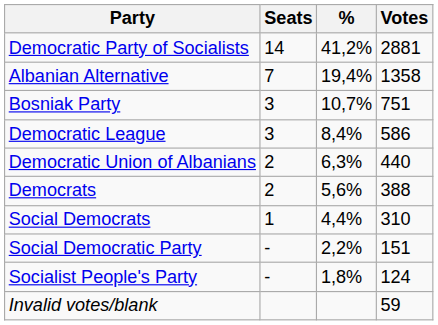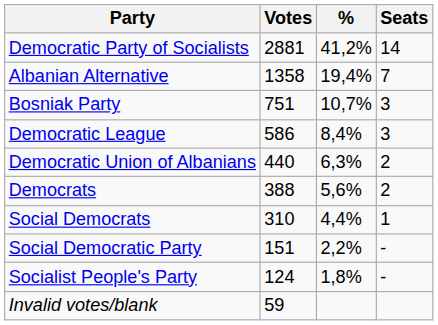columns swapped: Votes <-> Seats
